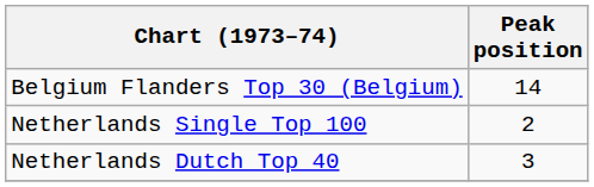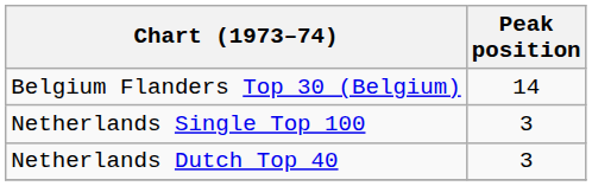Netherlands Single Top 100 | Peak position: 2 -> 3
